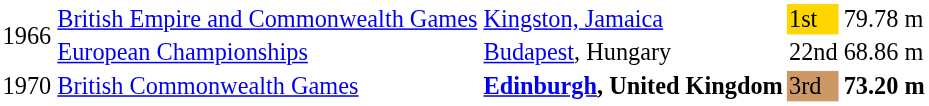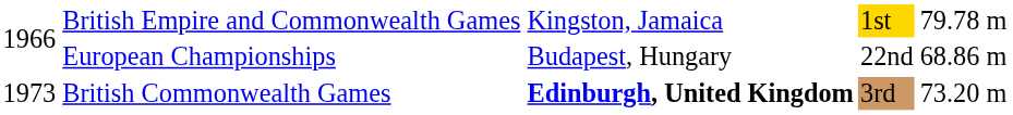British Commonwealth Games | column 1: 1970 -> 1973
British Commonwealth Games | column 5: bold -> normal
